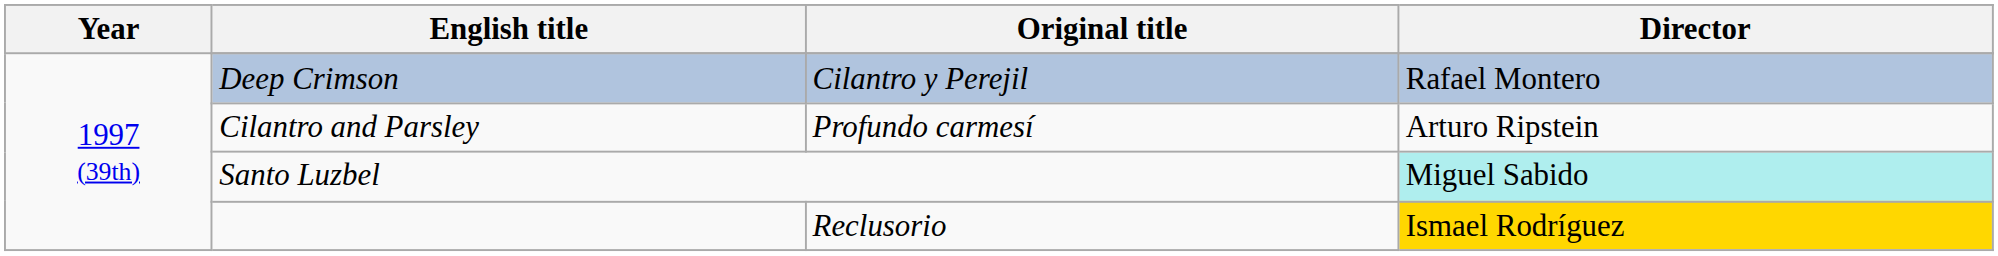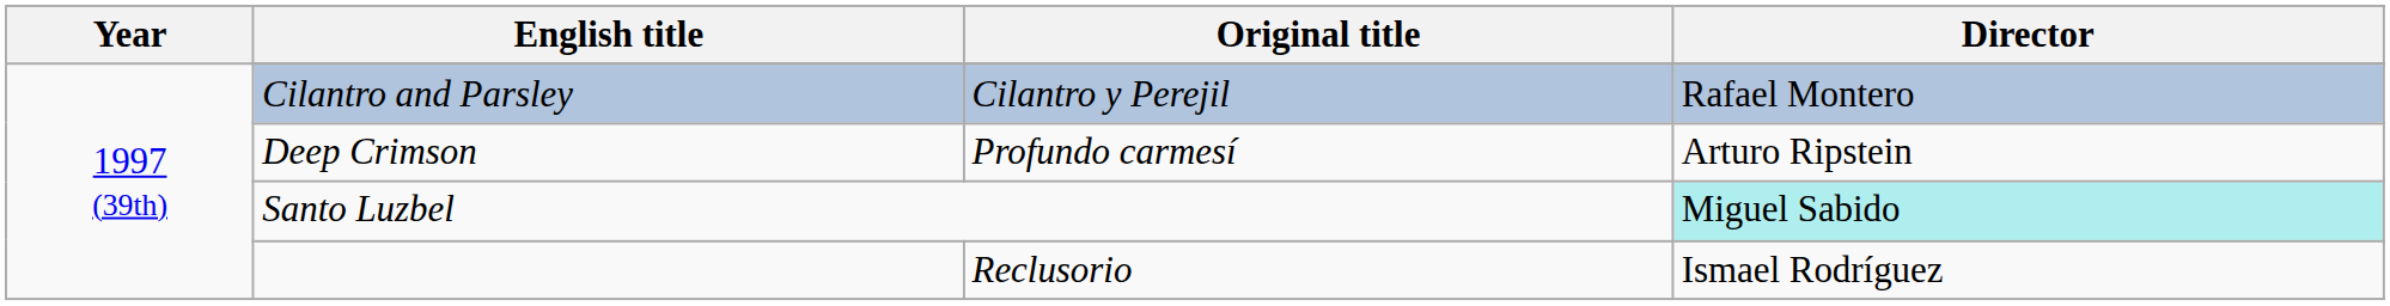Cilantro y Perejil | English title: Deep Crimson -> Cilantro and Parsley
Profundo carmesí | English title: Cilantro and Parsley -> Deep Crimson
Reclusorio | Director: gold background -> no background
